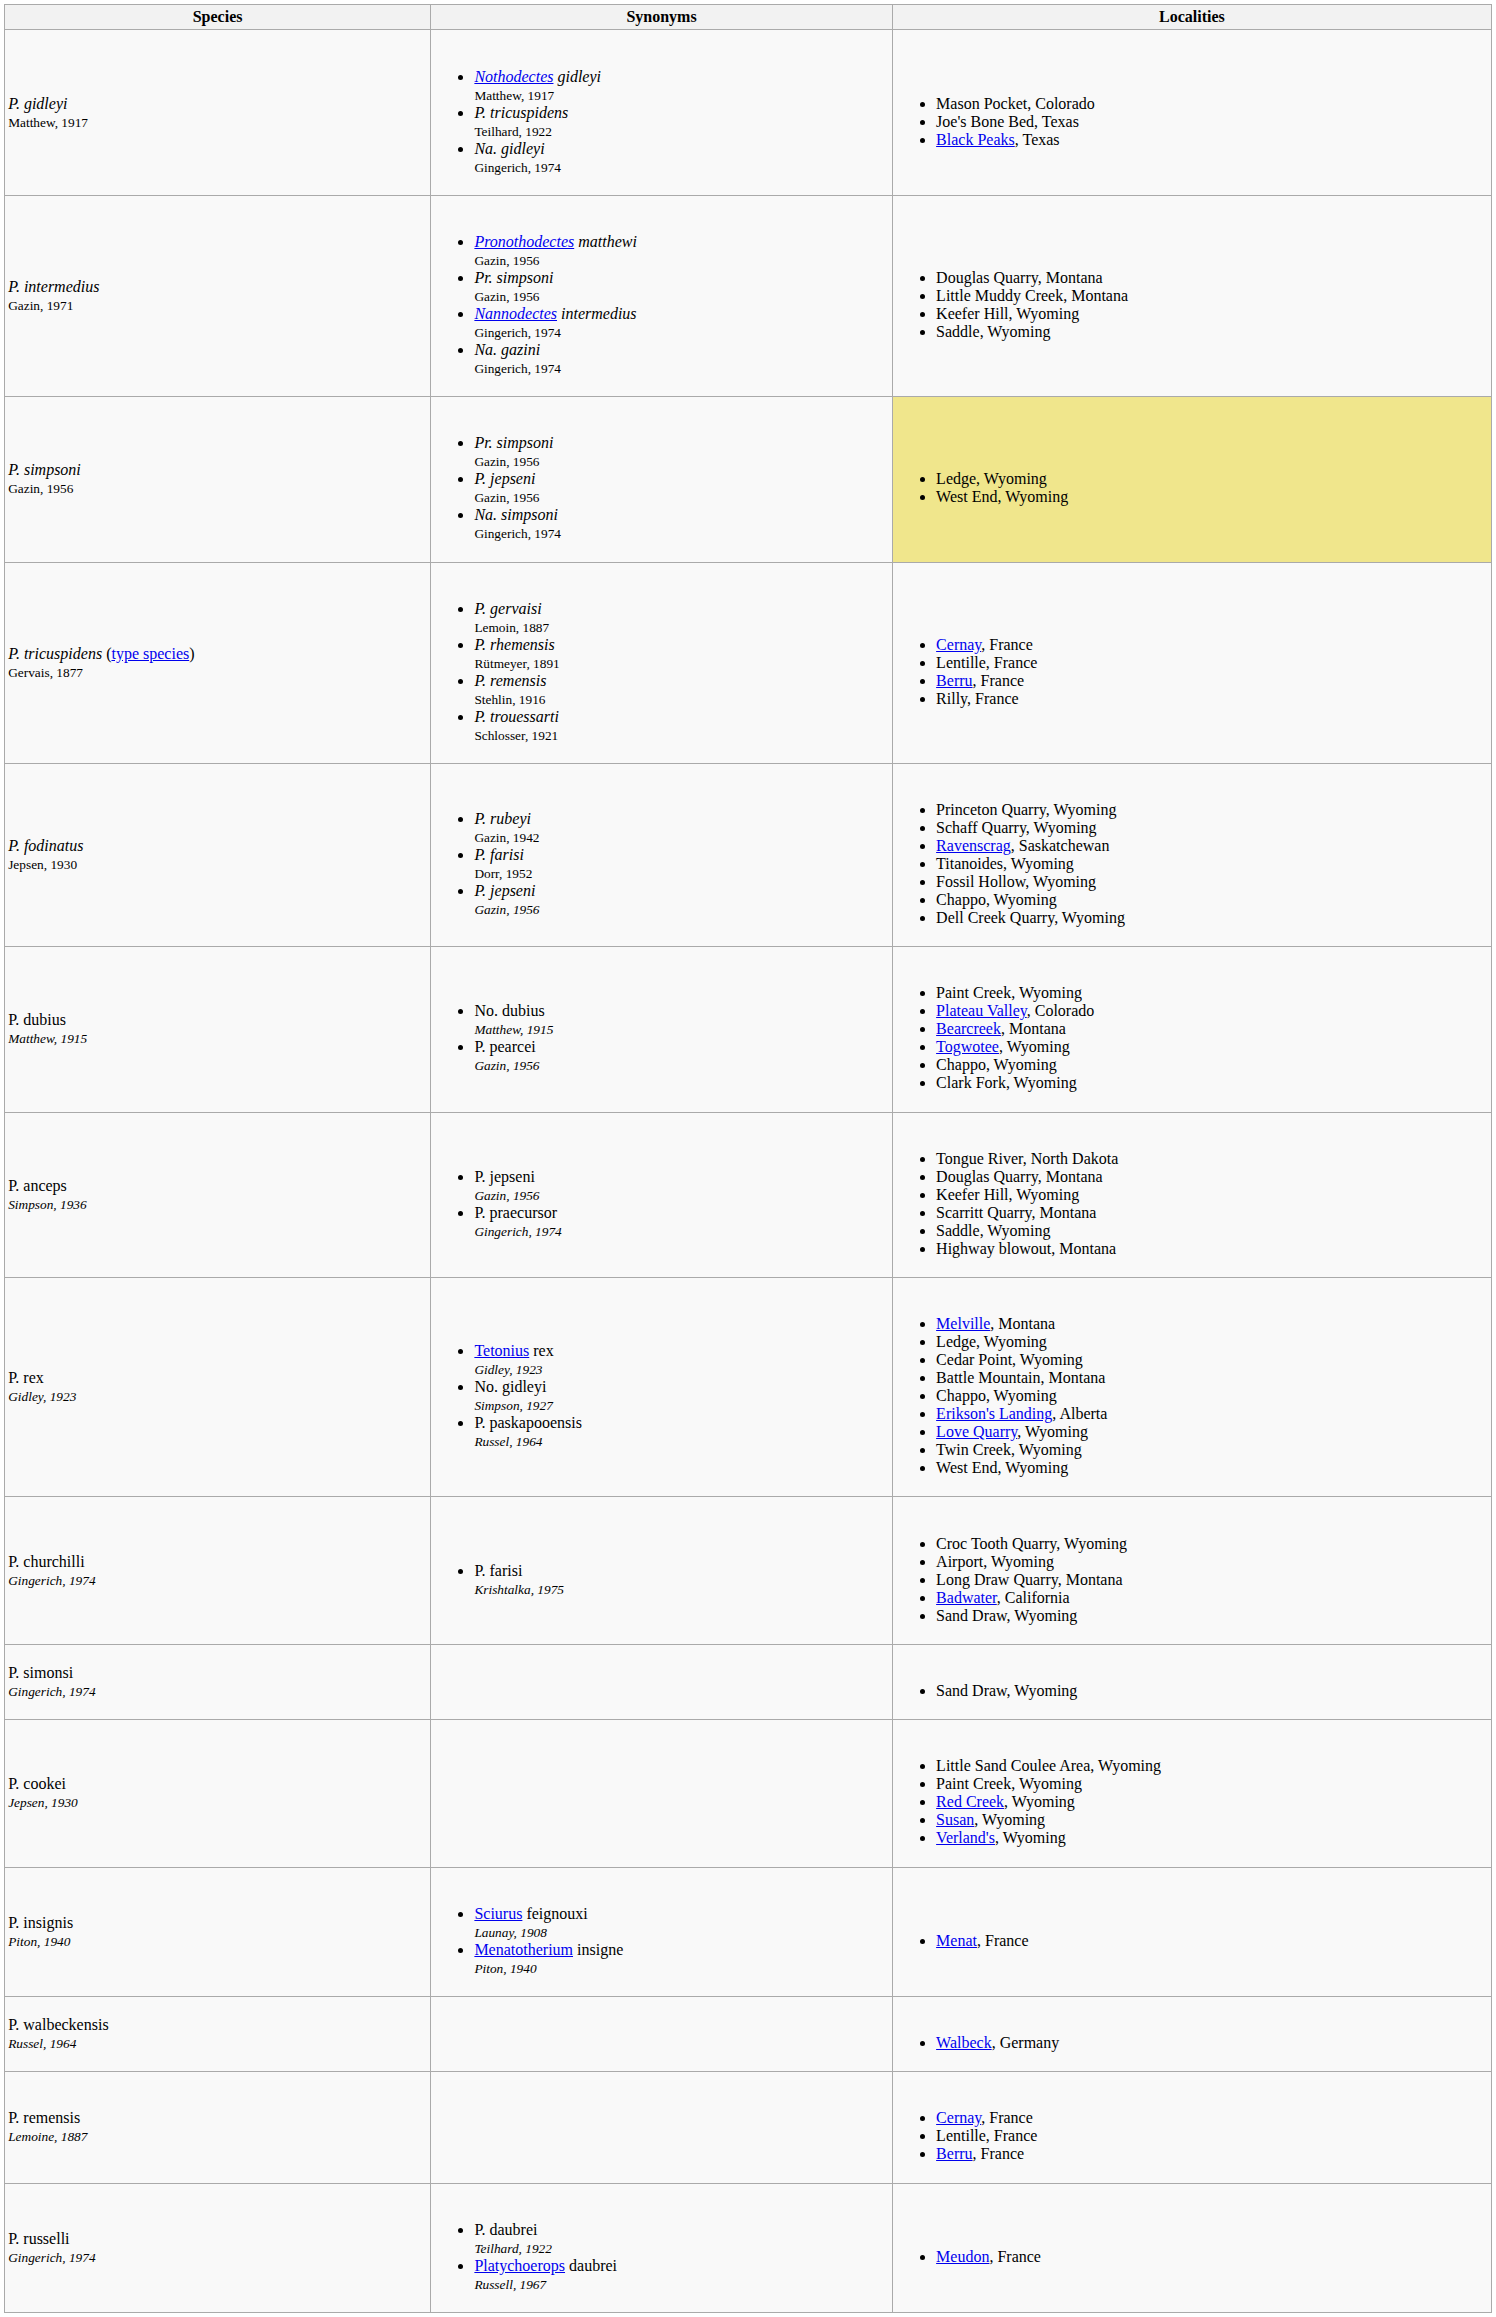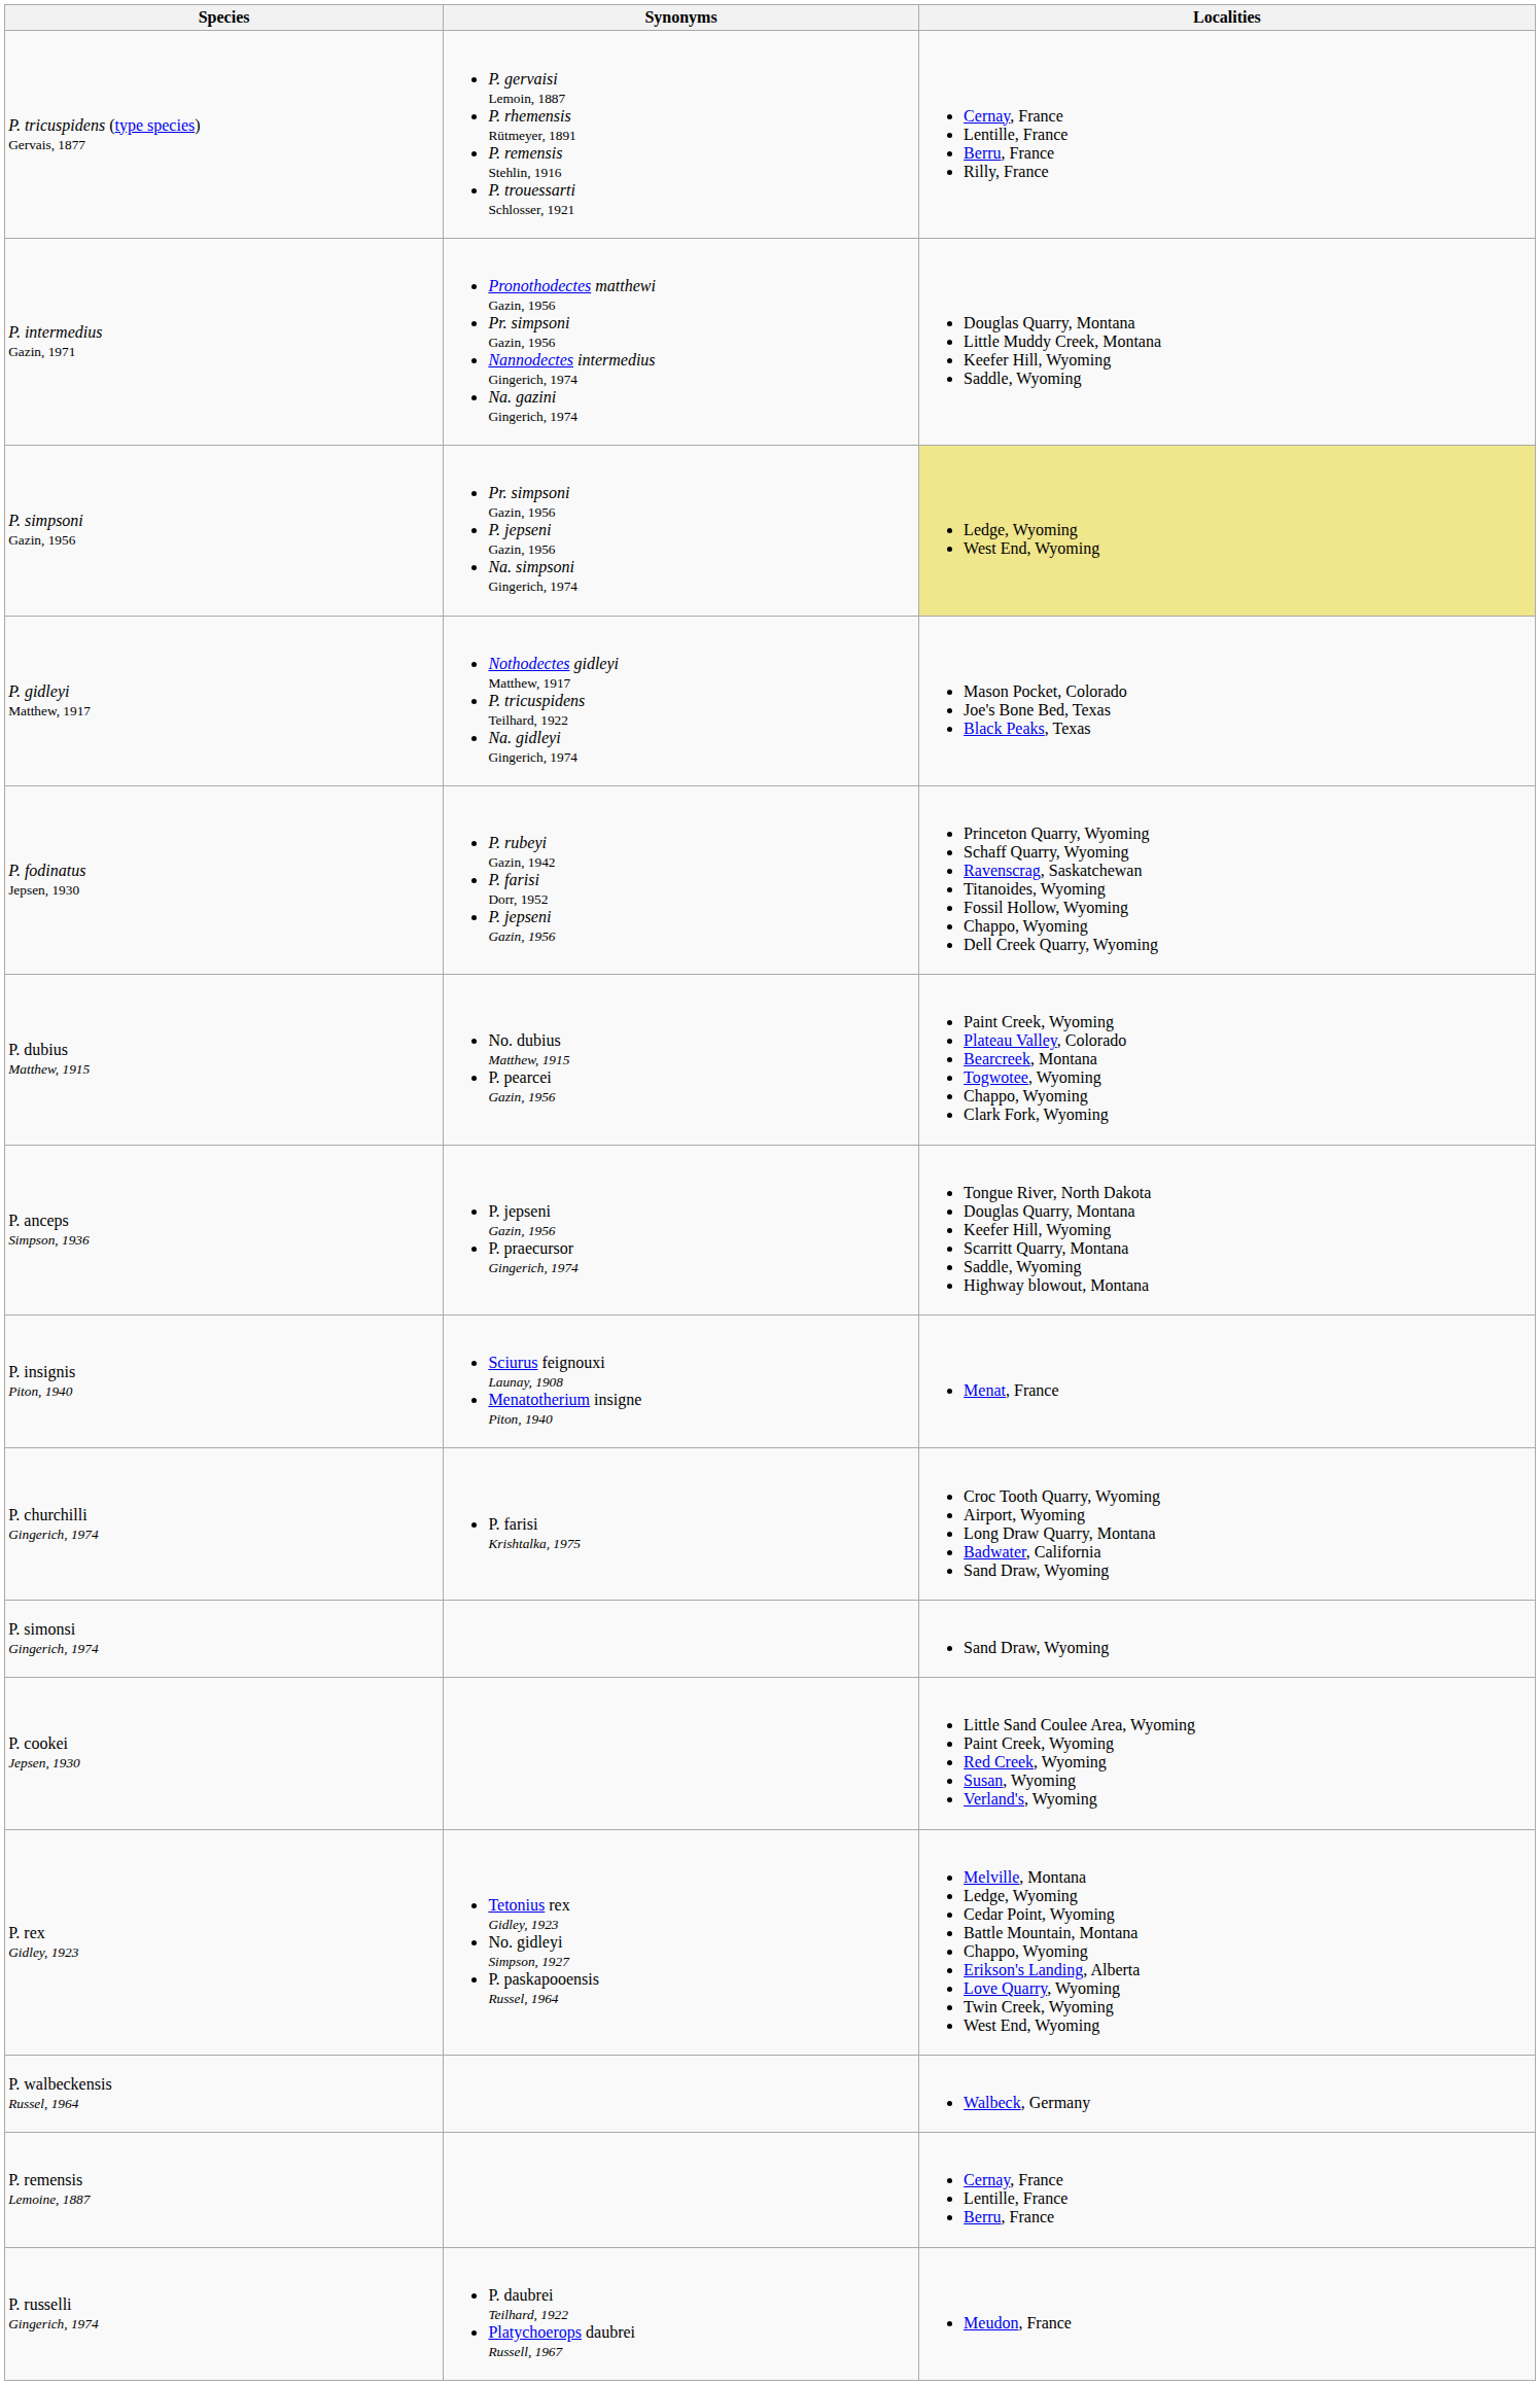rows swapped: P. tricuspidens (type species) Gervais, 1877 <-> P. gidleyi Matthew, 1917
rows swapped: P. rex Gidley, 1923 <-> P. insignis Piton, 1940
